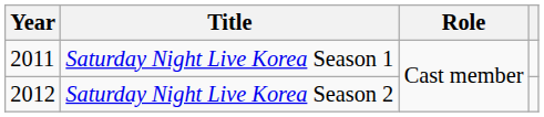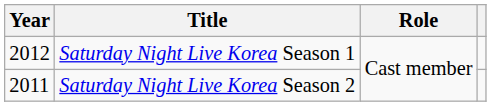Saturday Night Live Korea Season 1 | Year: 2011 -> 2012
Saturday Night Live Korea Season 2 | Year: 2012 -> 2011
